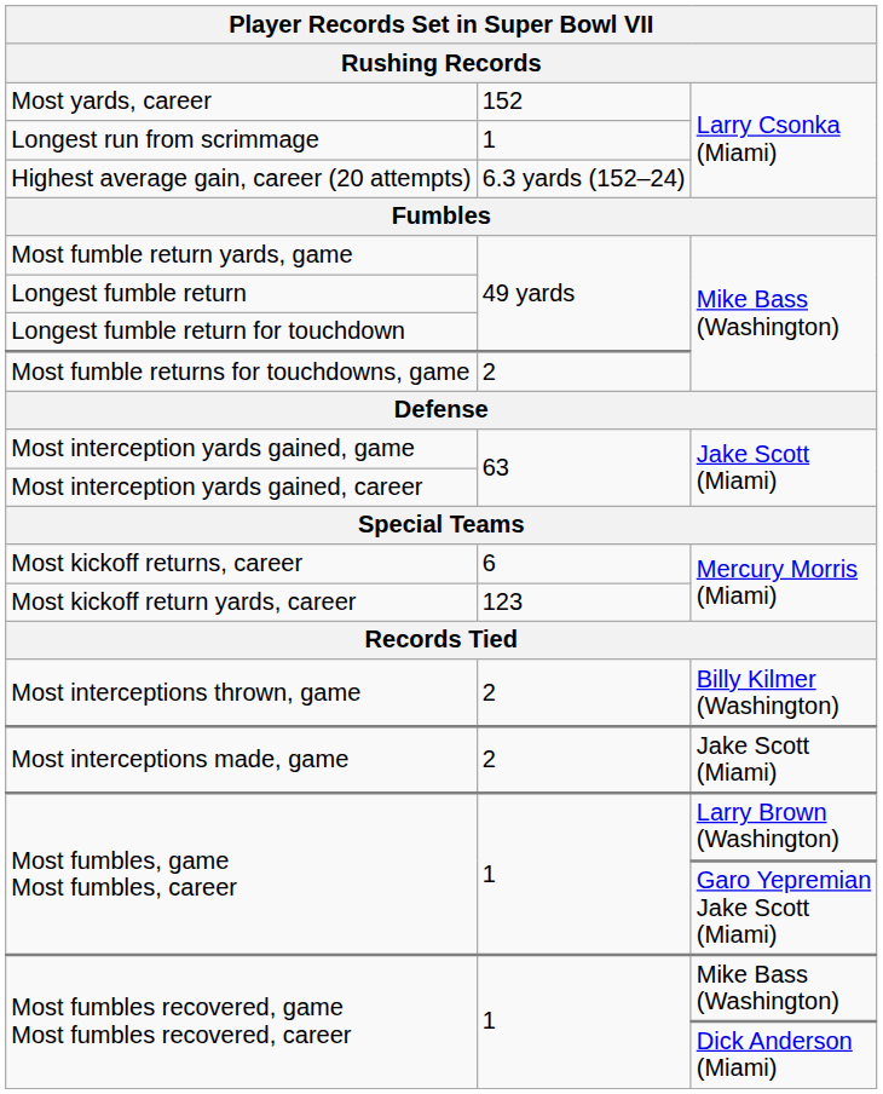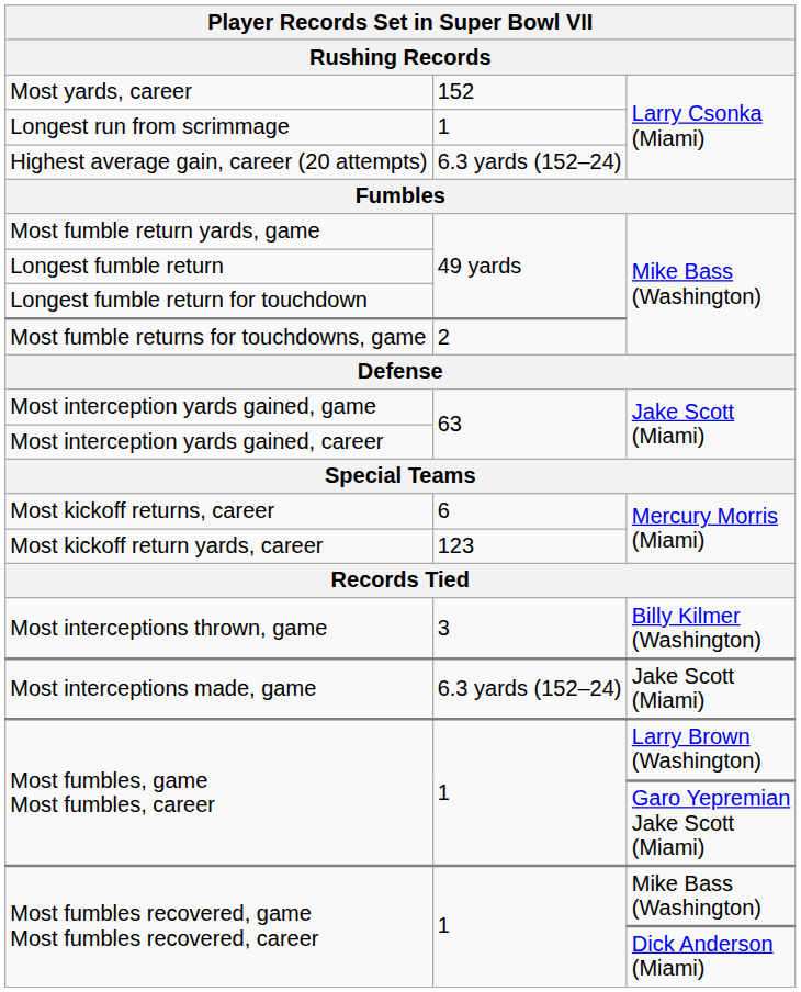Most interceptions thrown, game | column 2: 2 -> 3
Most interceptions made, game | column 2: 2 -> 6.3 yards (152–24)
